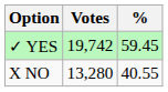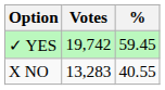X NO | Votes: 13,280 -> 13,283
